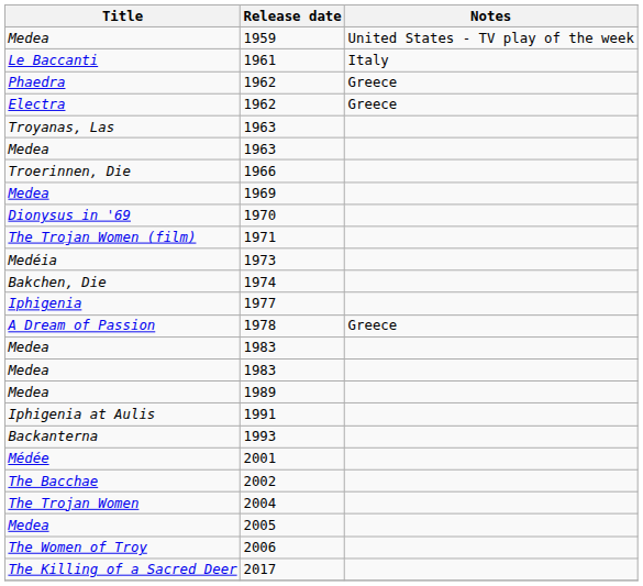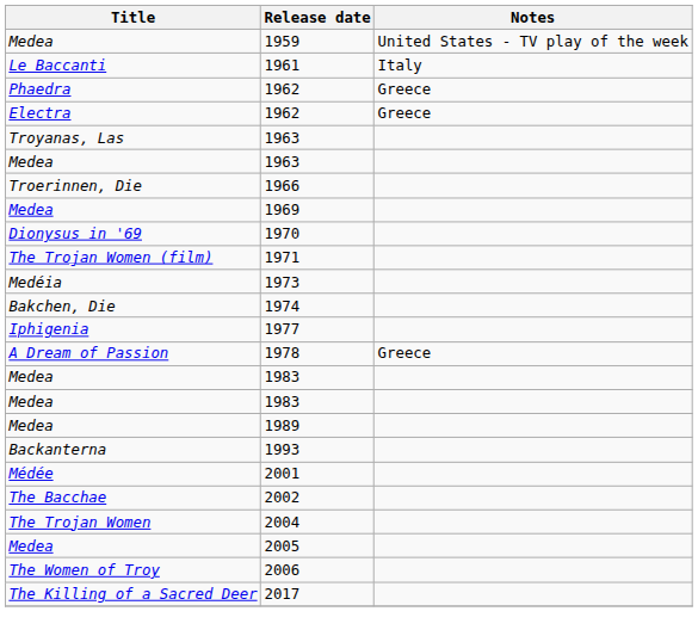- row: Iphigenia at Aulis | 1991
